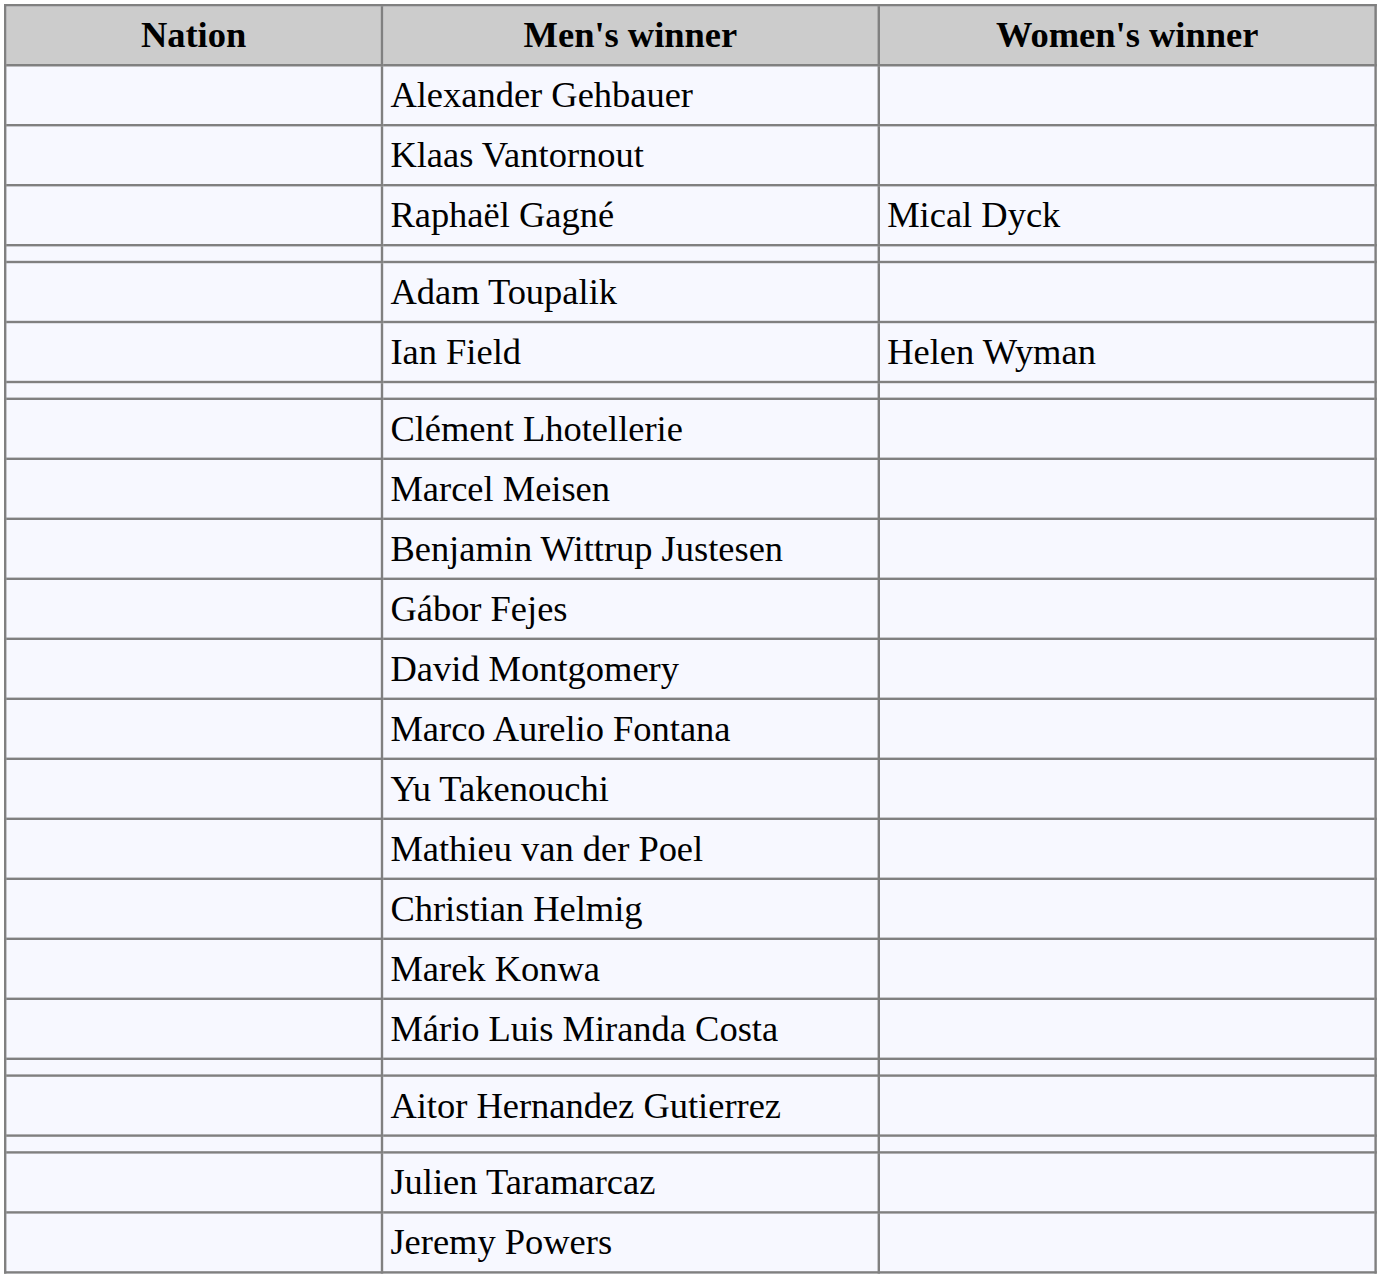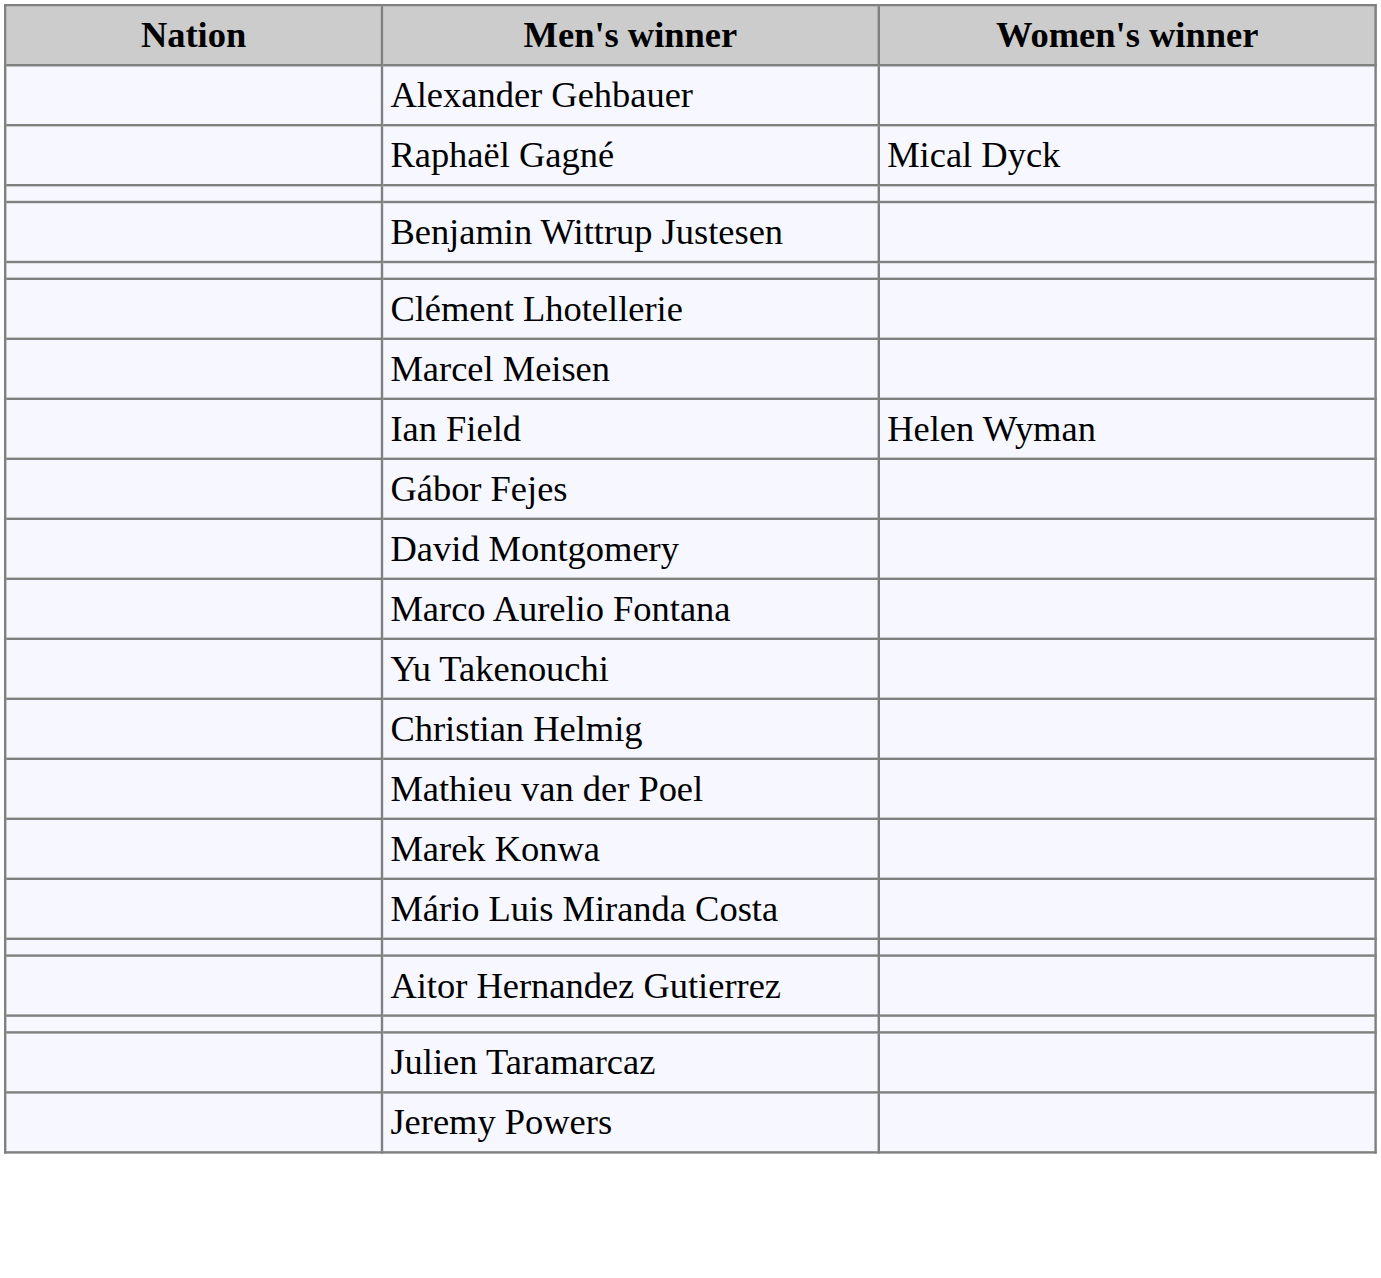- row: Klaas Vantornout
- row: Adam Toupalik
rows swapped: Benjamin Wittrup Justesen <-> Ian Field
rows swapped: Christian Helmig <-> Mathieu van der Poel
